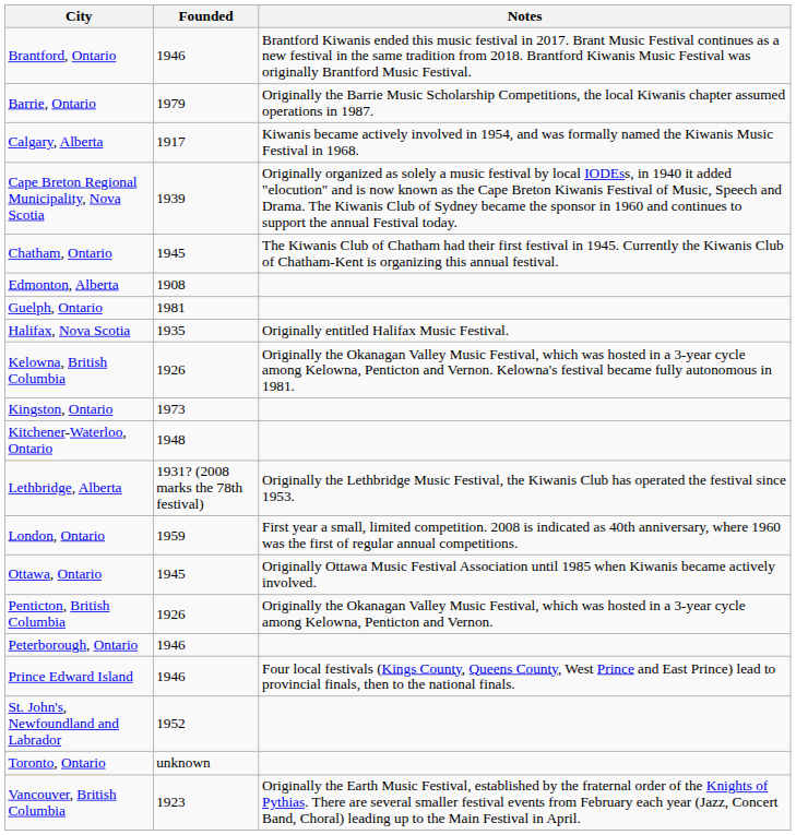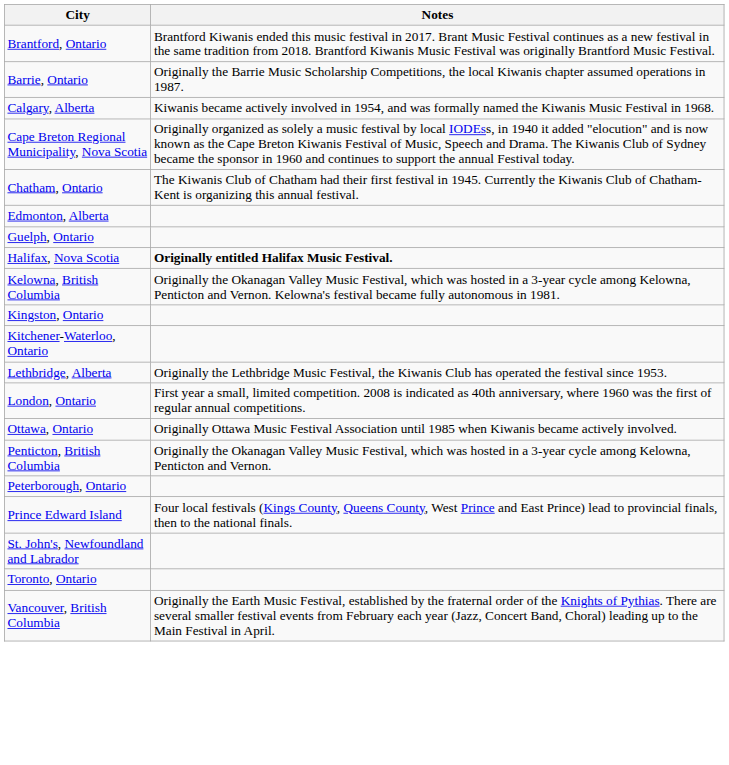- column: Founded | 1946 | 1979 | 1917 | 1939 | 1945 | 1908 | 1981 | 1935 | 1926 | 1973 | 1948 | 1931? (2008 marks the 78th festival) | 1959 | 1945 | 1926 | 1946 | 1946 | 1952 | unknown | 1923
Halifax, Nova Scotia | Notes: normal -> bold
